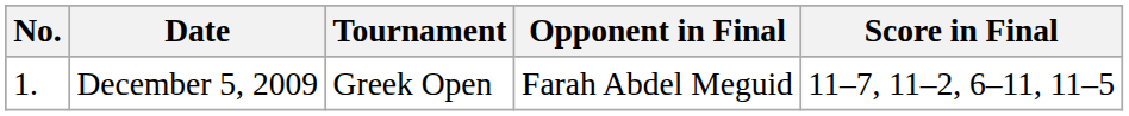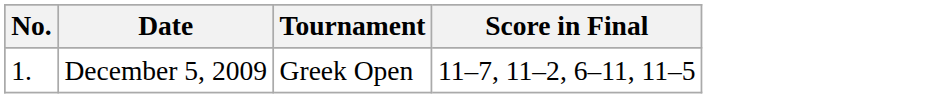- column: Opponent in Final | Farah Abdel Meguid
